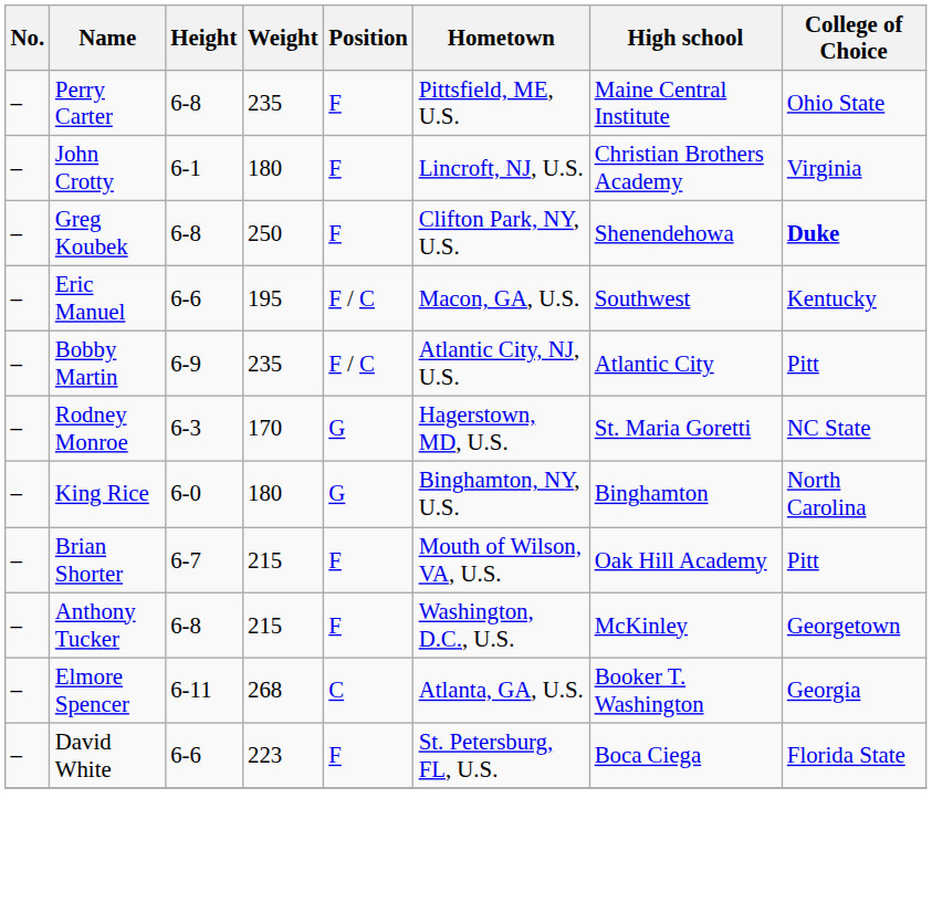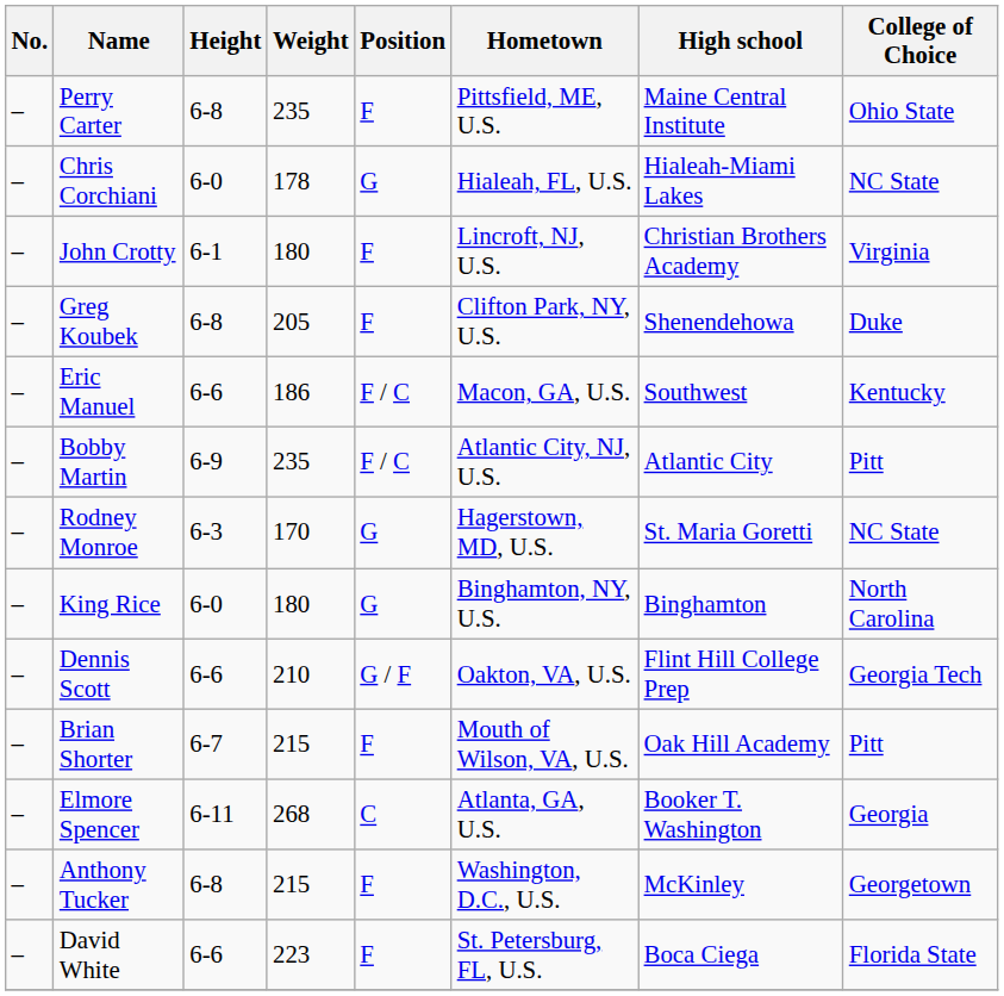+ row: – | Chris Corchiani | 6-0 | 178 | G | Hialeah, FL, U.S. | Hialeah-Miami Lakes | NC State
Greg Koubek | Weight: 250 -> 205
Greg Koubek | College of Choice: bold -> normal
Eric Manuel | Weight: 195 -> 186
+ row: – | Dennis Scott | 6-6 | 210 | G / F | Oakton, VA, U.S. | Flint Hill College Prep | Georgia Tech
rows swapped: Elmore Spencer <-> Anthony Tucker
